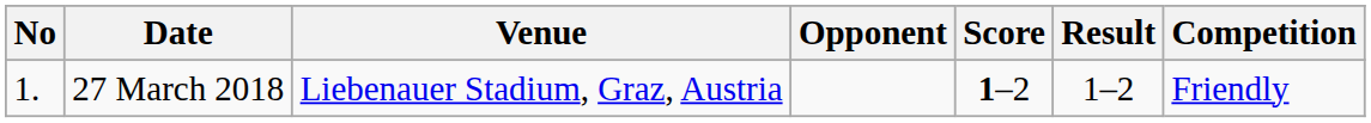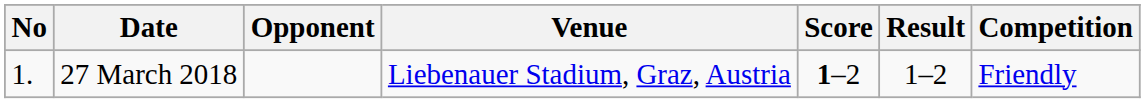columns swapped: Venue <-> Opponent
